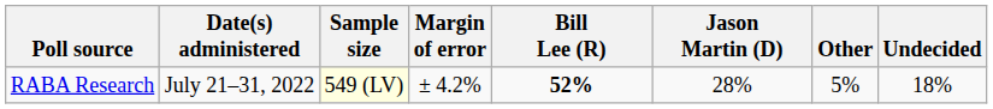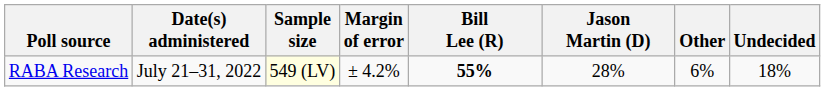RABA Research | Bill Lee (R): 52% -> 55%
RABA Research | Other: 5% -> 6%
